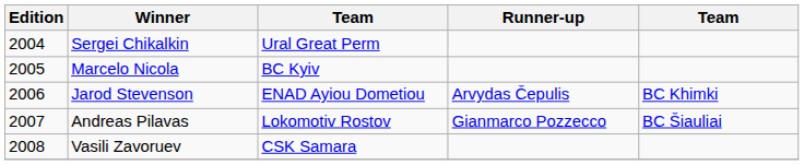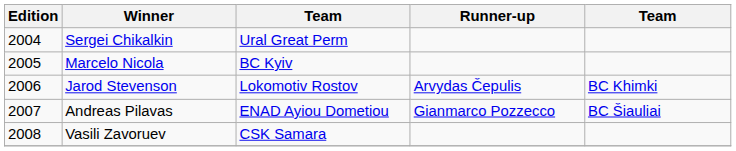Jarod Stevenson | column 3: ENAD Ayiou Dometiou -> Lokomotiv Rostov
Andreas Pilavas | column 3: Lokomotiv Rostov -> ENAD Ayiou Dometiou
